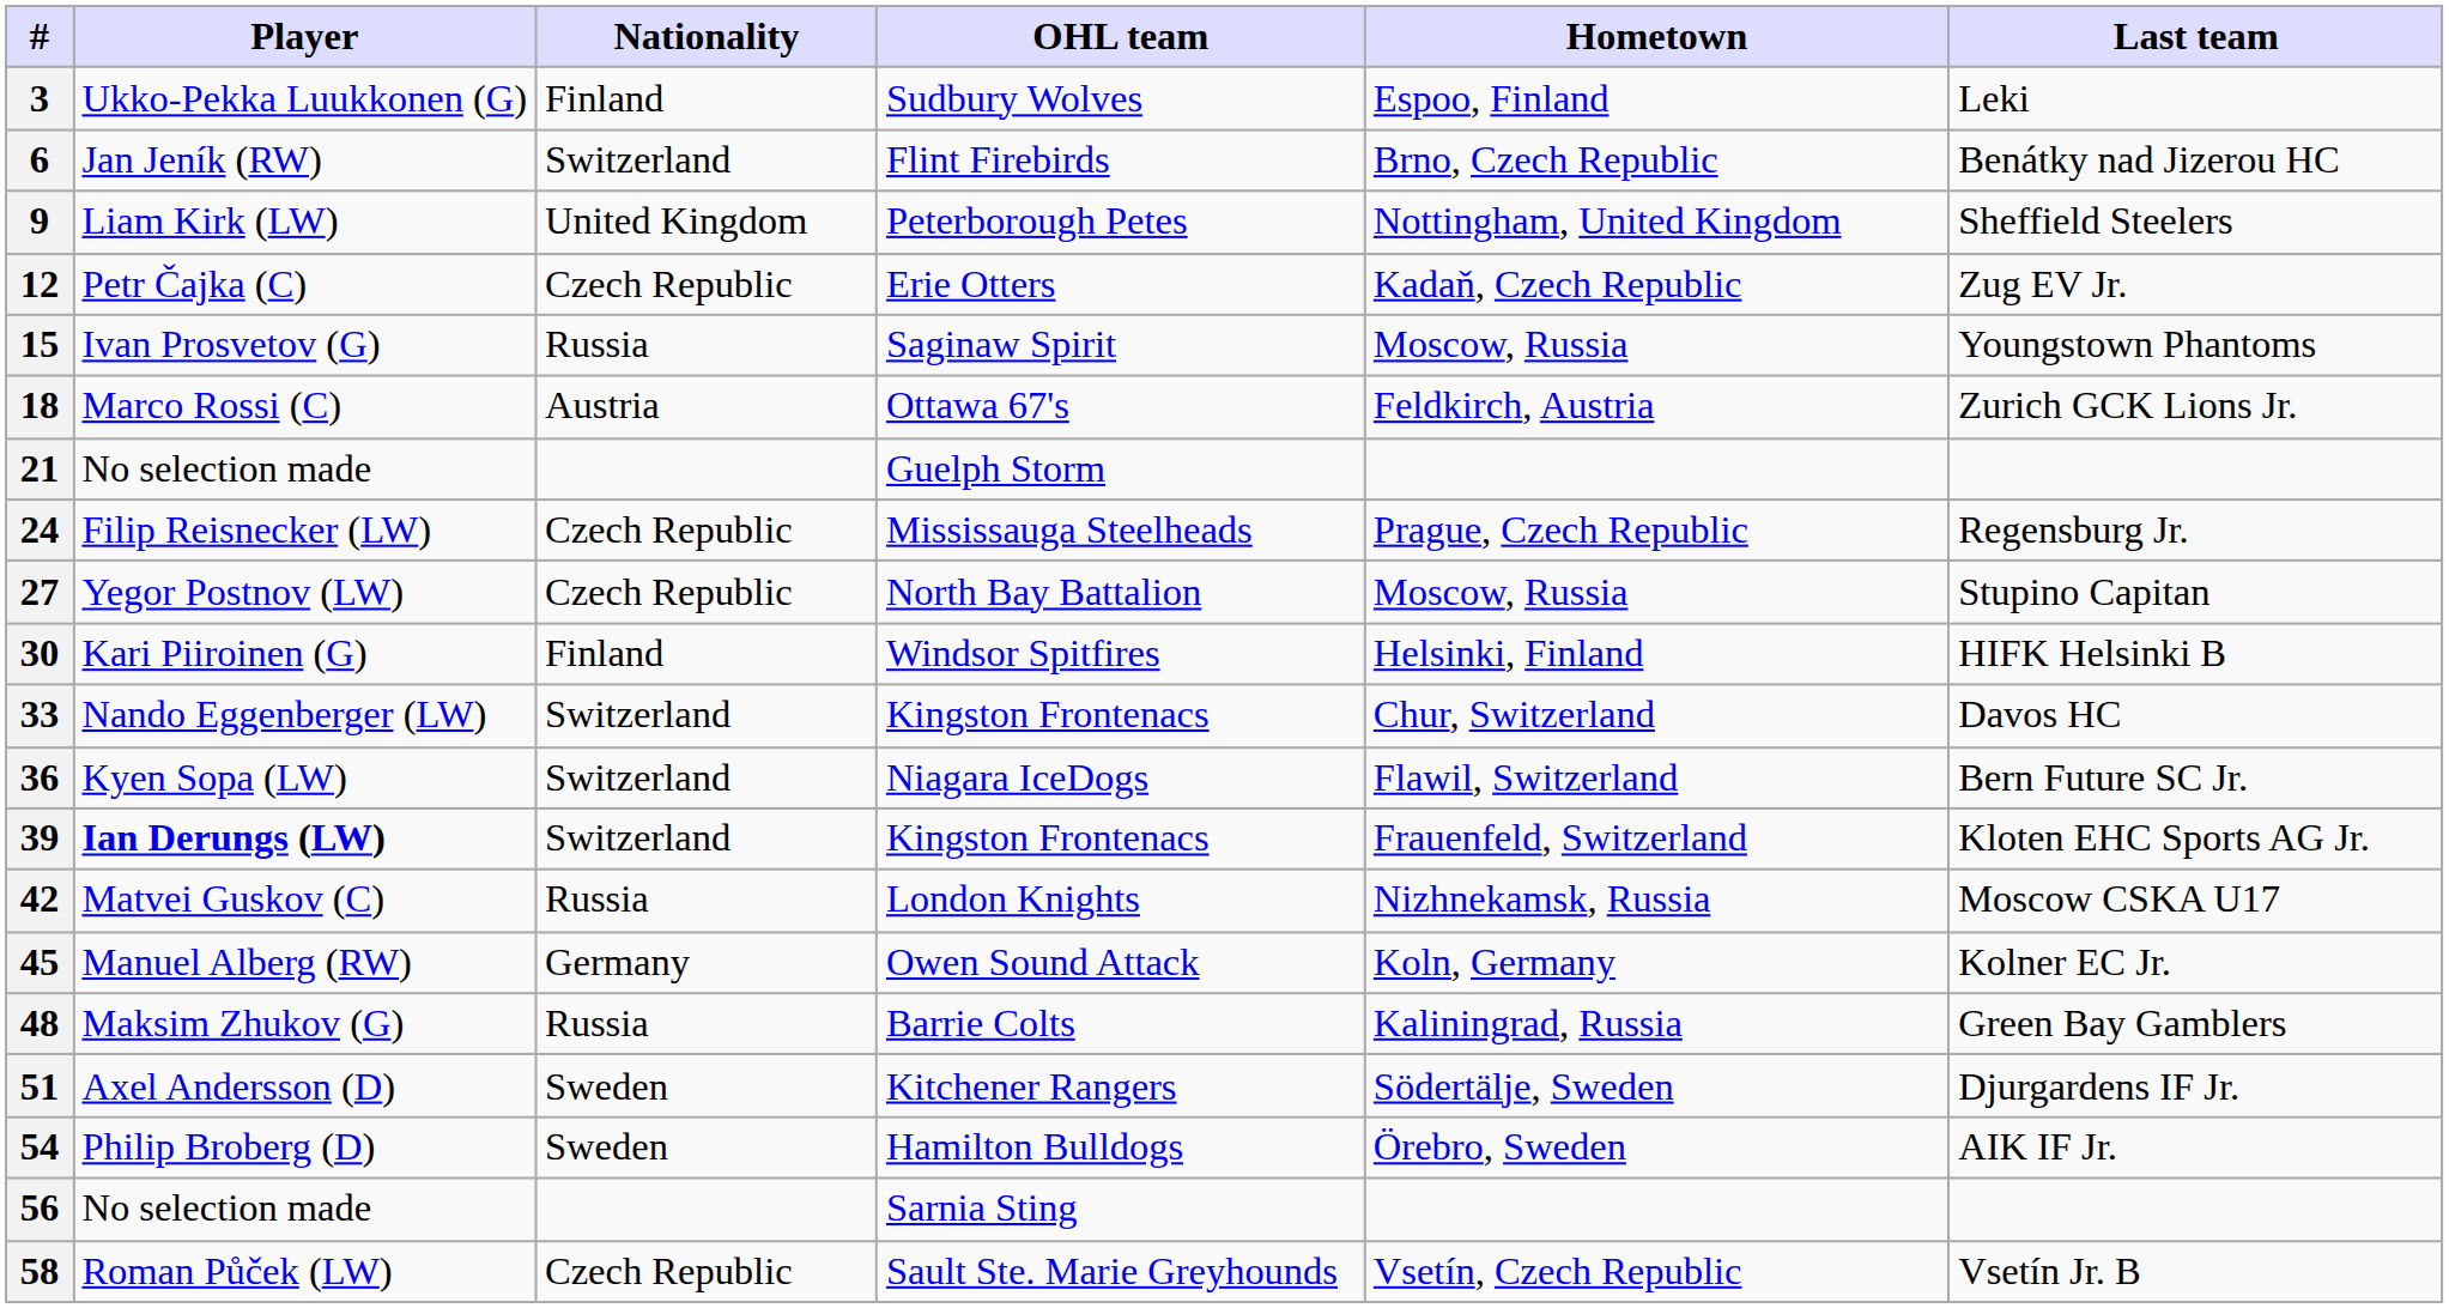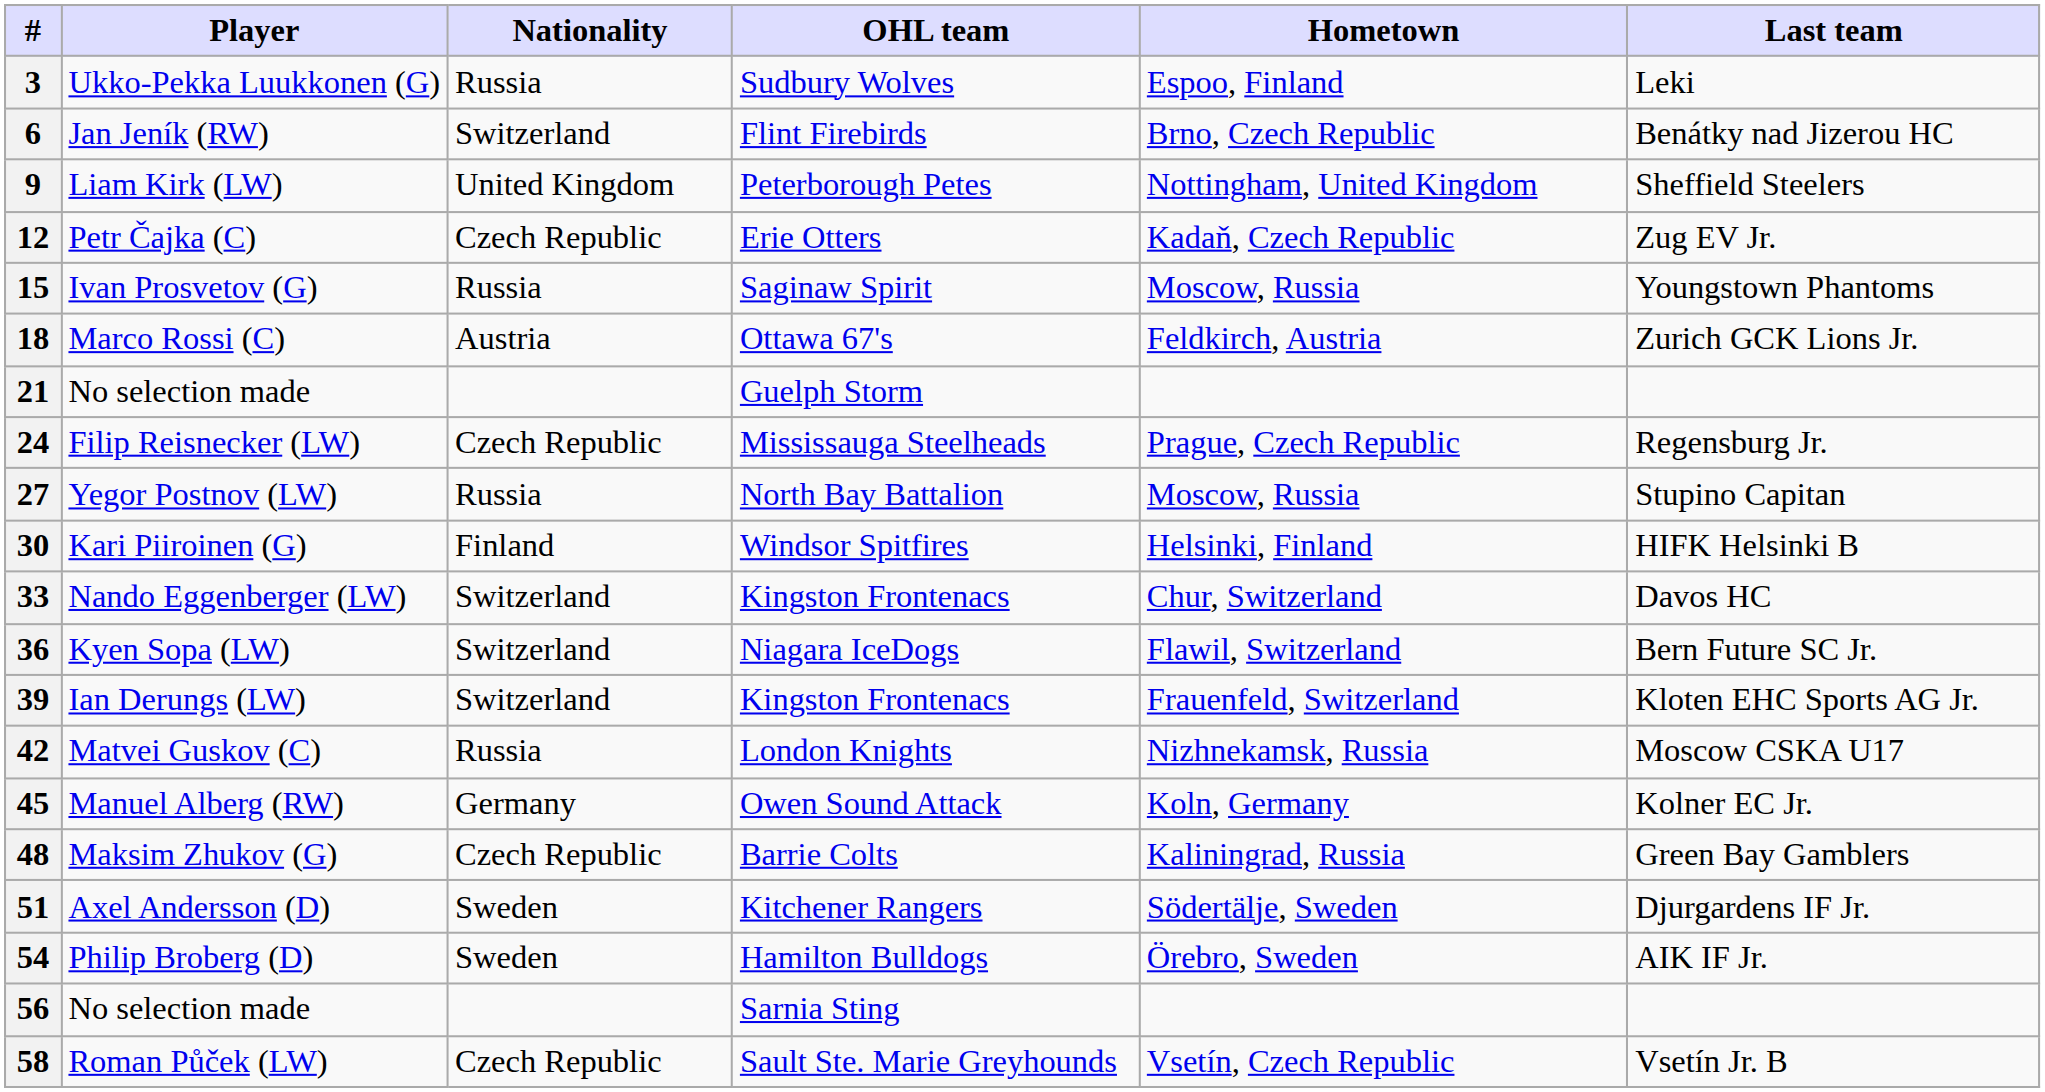3 | Nationality: Finland -> Russia
27 | Nationality: Czech Republic -> Russia
39 | Player: bold -> normal
48 | Nationality: Russia -> Czech Republic
